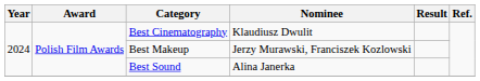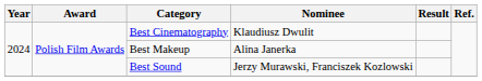Best Makeup | Nominee: Jerzy Murawski, Franciszek Kozlowski -> Alina Janerka
Best Sound | Nominee: Alina Janerka -> Jerzy Murawski, Franciszek Kozlowski
